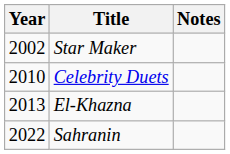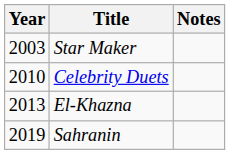Star Maker | Year: 2002 -> 2003
Sahranin | Year: 2022 -> 2019
